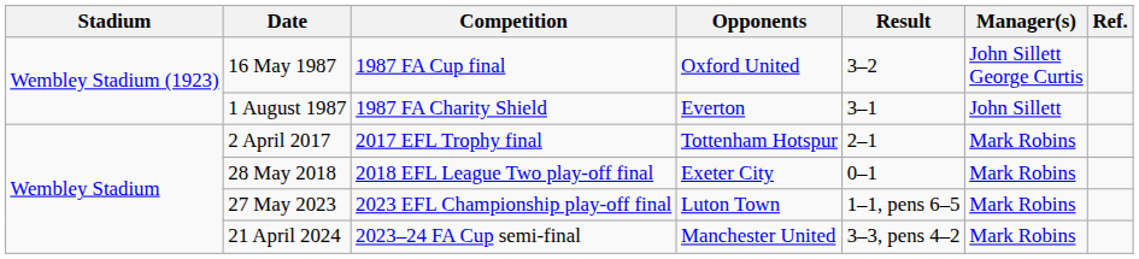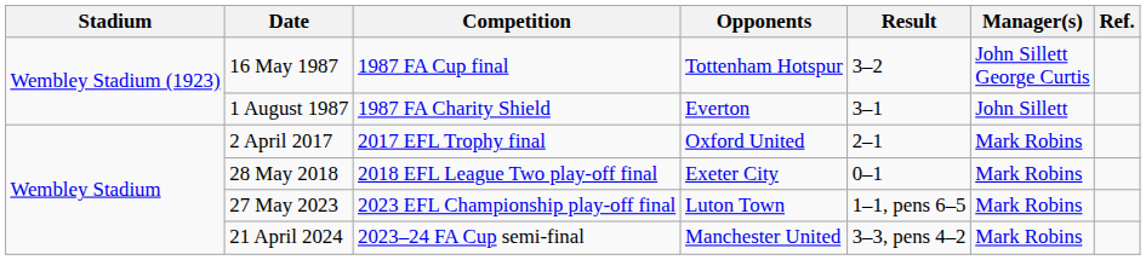16 May 1987 | Opponents: Oxford United -> Tottenham Hotspur
2 April 2017 | Opponents: Tottenham Hotspur -> Oxford United
